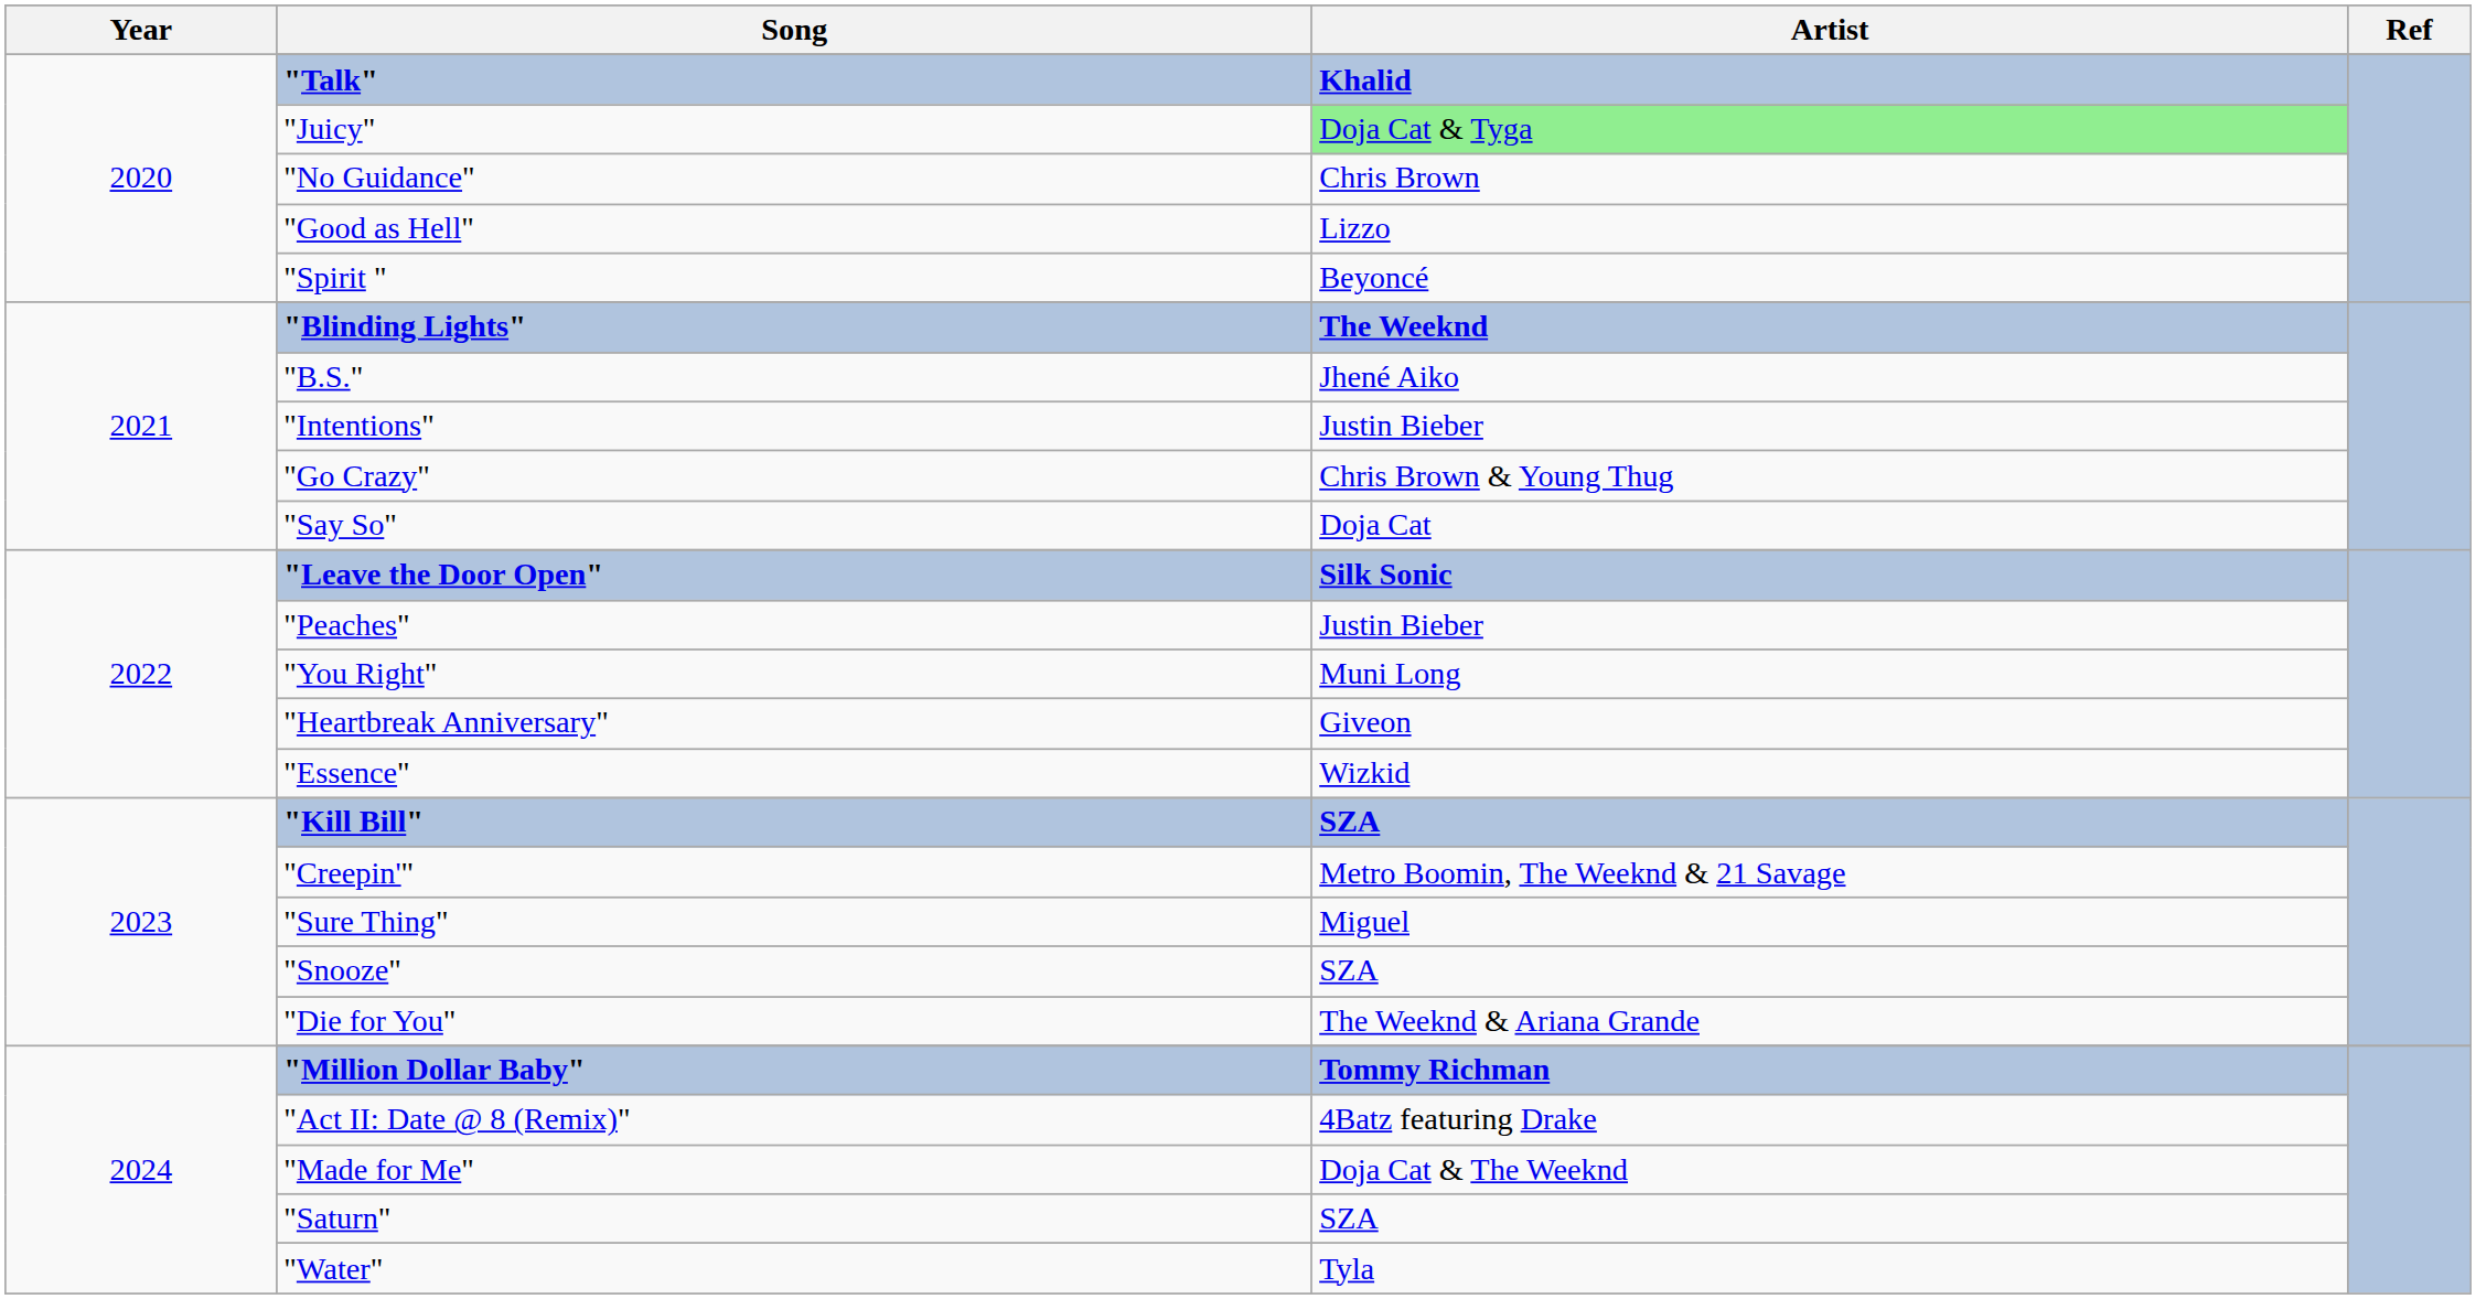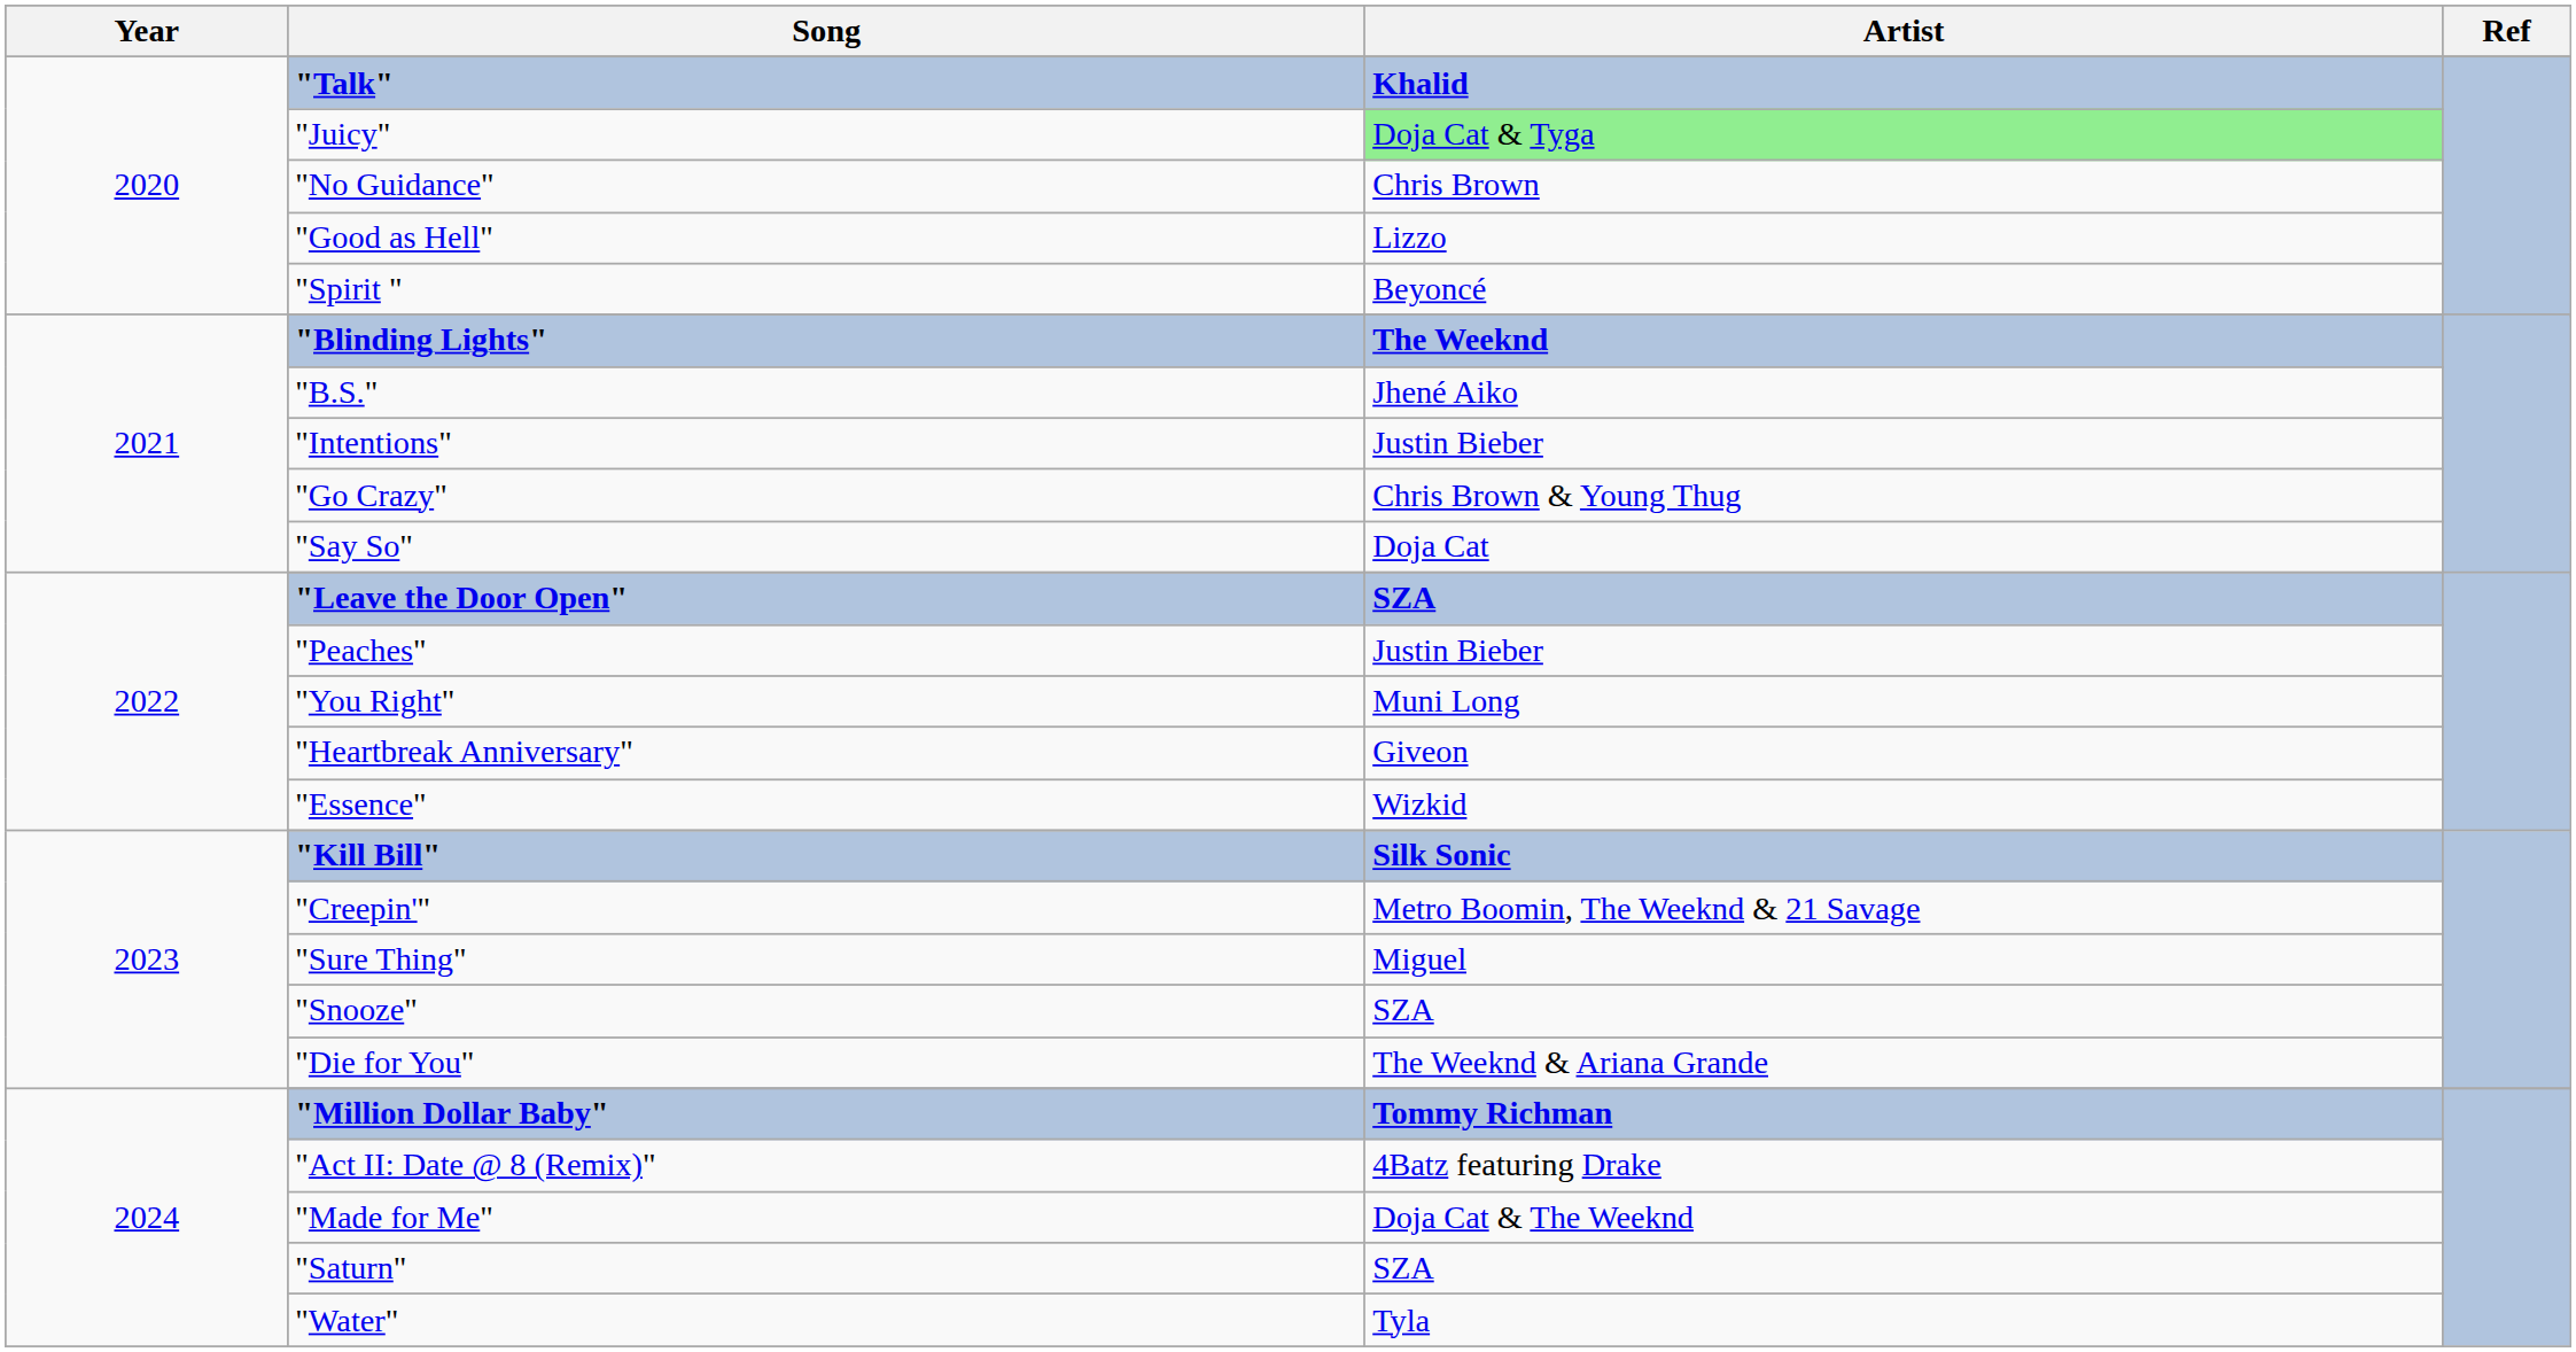"Leave the Door Open" | Artist: Silk Sonic -> SZA
"Kill Bill" | Artist: SZA -> Silk Sonic
